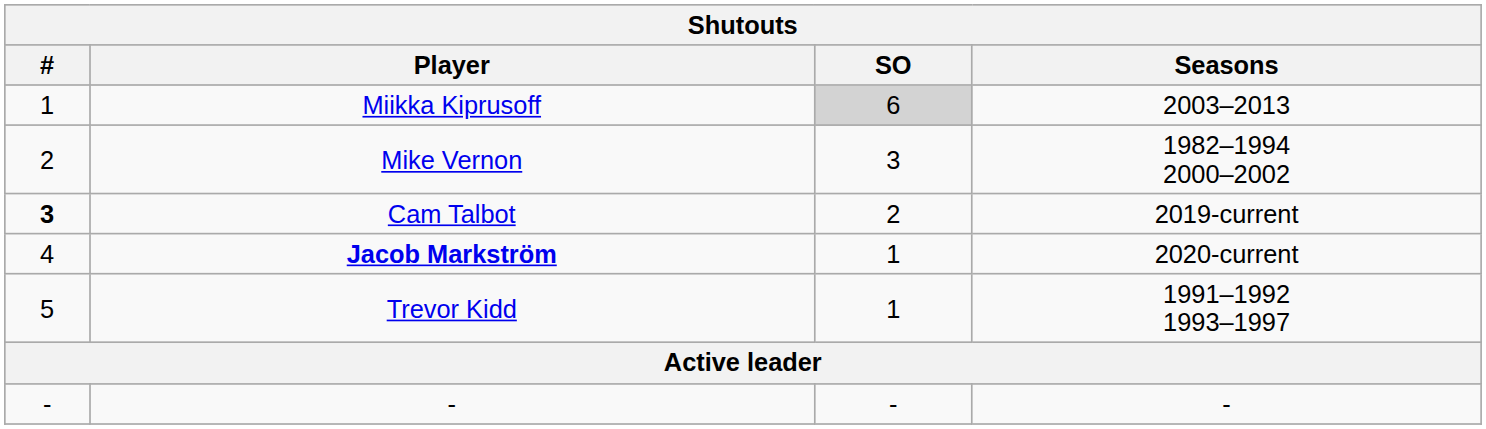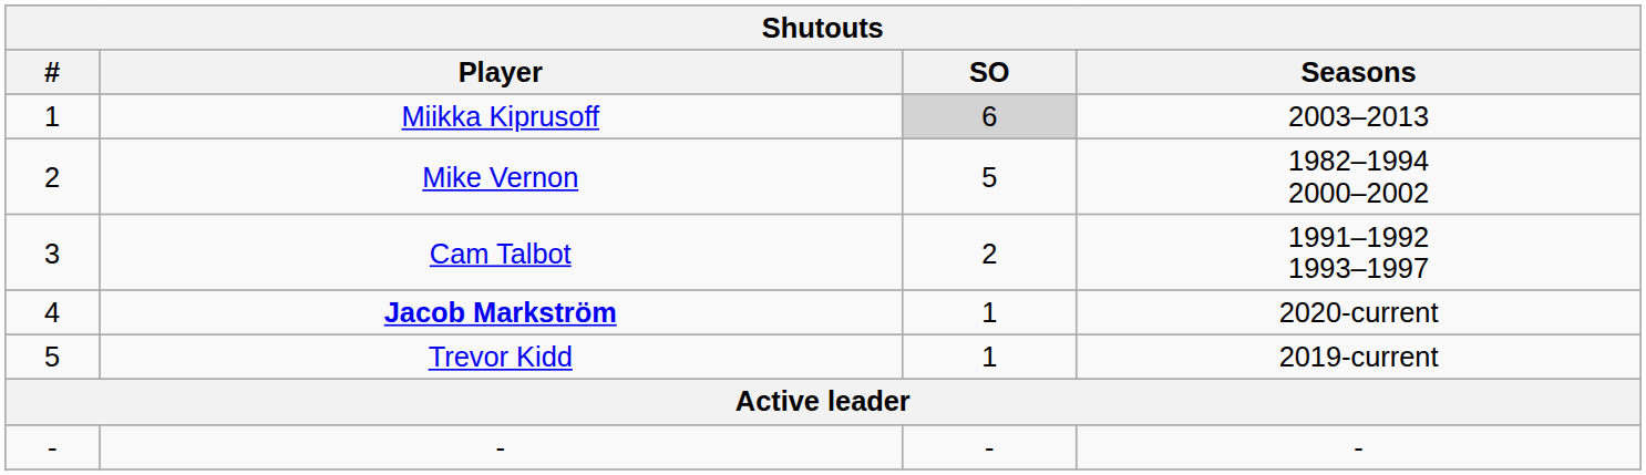Mike Vernon | SO: 3 -> 5
Cam Talbot | #: bold -> normal
Cam Talbot | Seasons: 2019-current -> 1991–1992 1993–1997
Trevor Kidd | Seasons: 1991–1992 1993–1997 -> 2019-current
